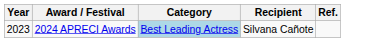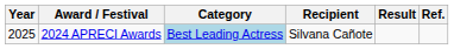+ column: Result
2024 APRECI Awards | Year: 2023 -> 2025
